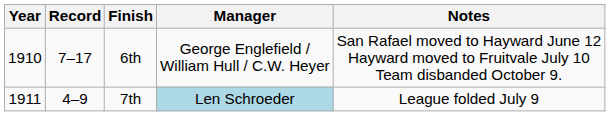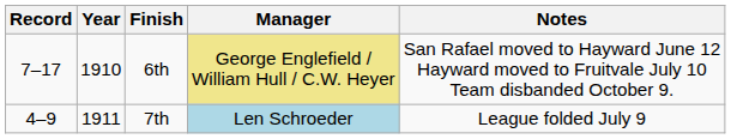columns swapped: Year <-> Record
6th | Manager: no background -> khaki background
